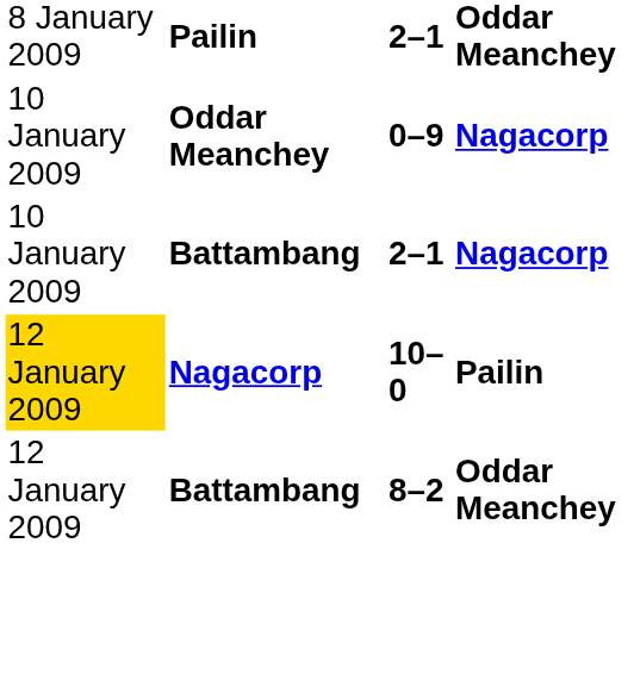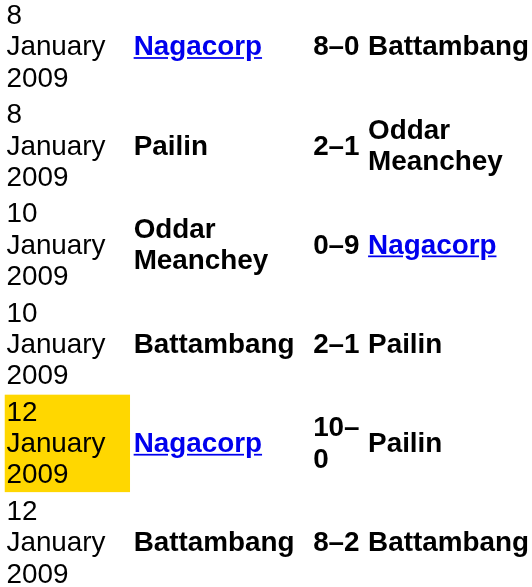+ row: 8 January 2009 | Nagacorp | 8–0 | Battambang
Battambang / 2–1 | column 4: Nagacorp -> Pailin
8–2 | column 4: Oddar Meanchey -> Battambang
